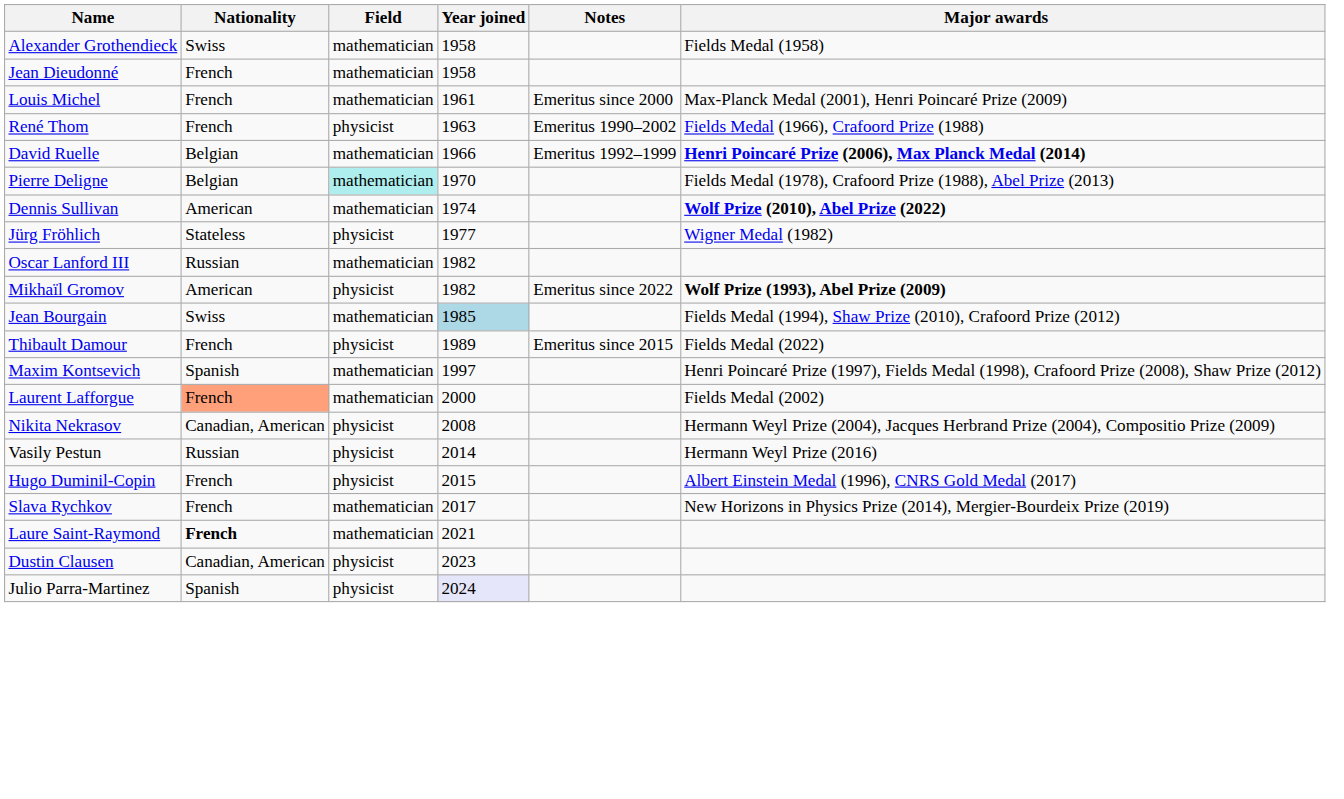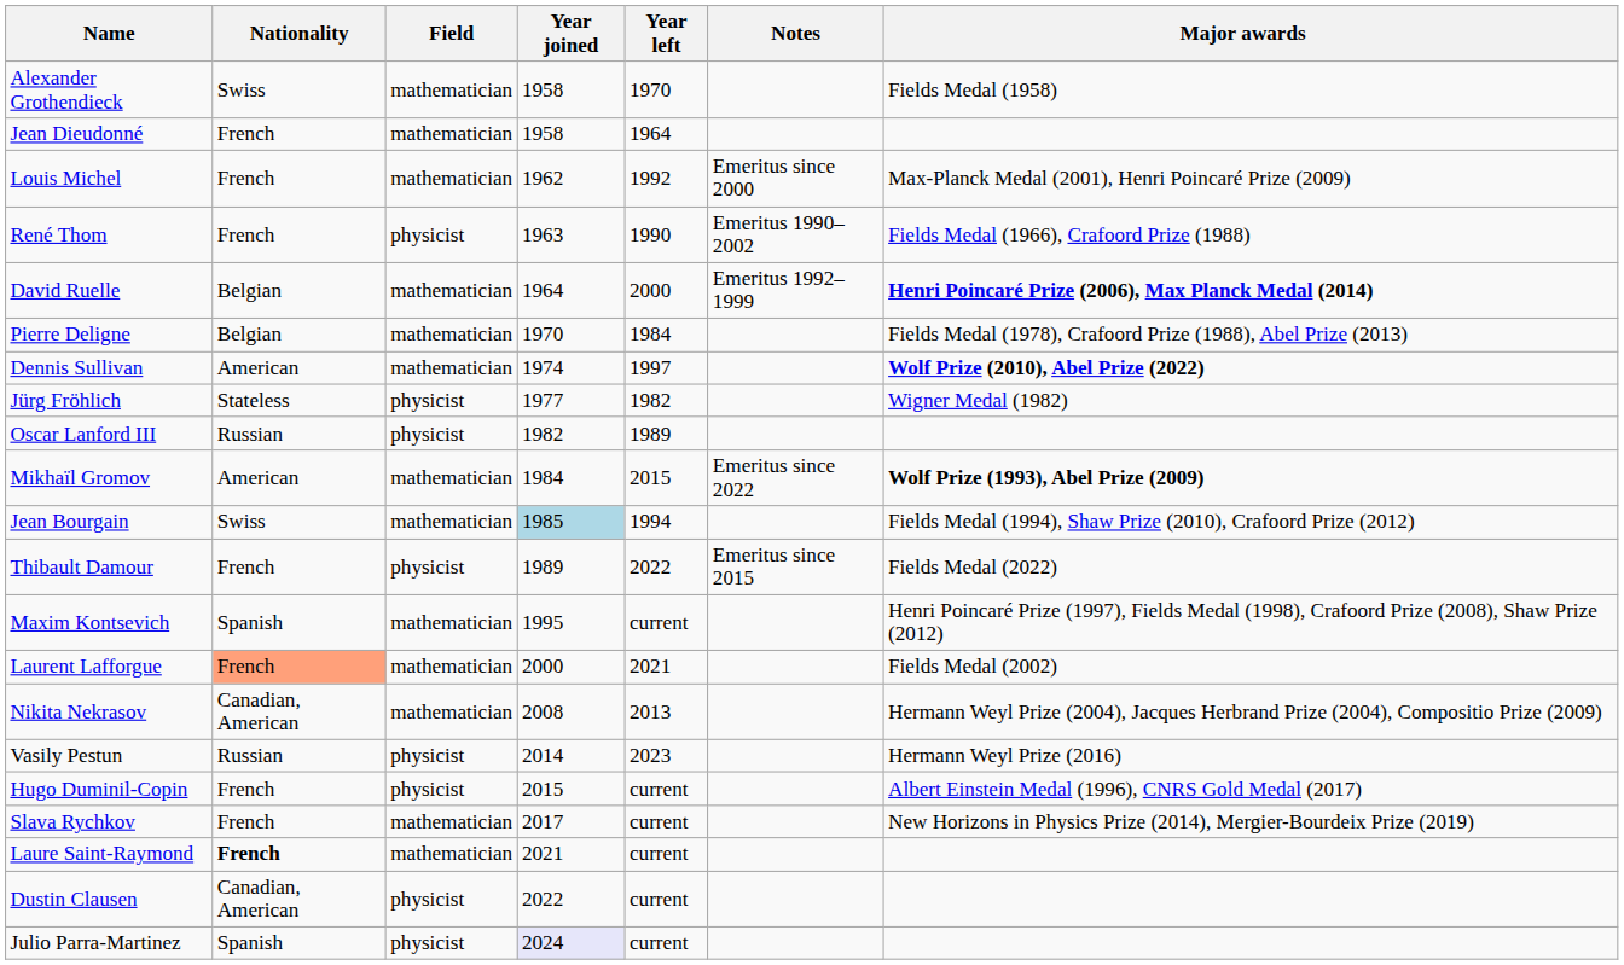+ column: Year left | 1970 | 1964 | 1992 | 1990 | 2000 | 1984 | 1997 | 1982 | 1989 | 2015 | 1994 | 2022 | current | 2021 | 2013 | 2023 | current | current | current | current | current
Louis Michel | Year joined: 1961 -> 1962
David Ruelle | Year joined: 1966 -> 1964
Pierre Deligne | Field: paleturquoise background -> no background
Oscar Lanford III | Field: mathematician -> physicist
Mikhaïl Gromov | Field: physicist -> mathematician
Mikhaïl Gromov | Year joined: 1982 -> 1984
Maxim Kontsevich | Year joined: 1997 -> 1995
Nikita Nekrasov | Field: physicist -> mathematician
Dustin Clausen | Year joined: 2023 -> 2022
